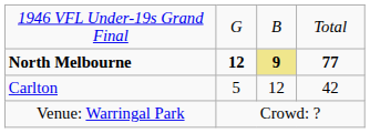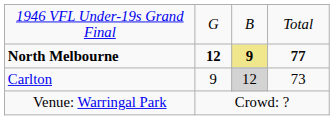Carlton | column 2: 5 -> 9
Carlton | column 3: no background -> lightgrey background
Carlton | column 4: 42 -> 73
